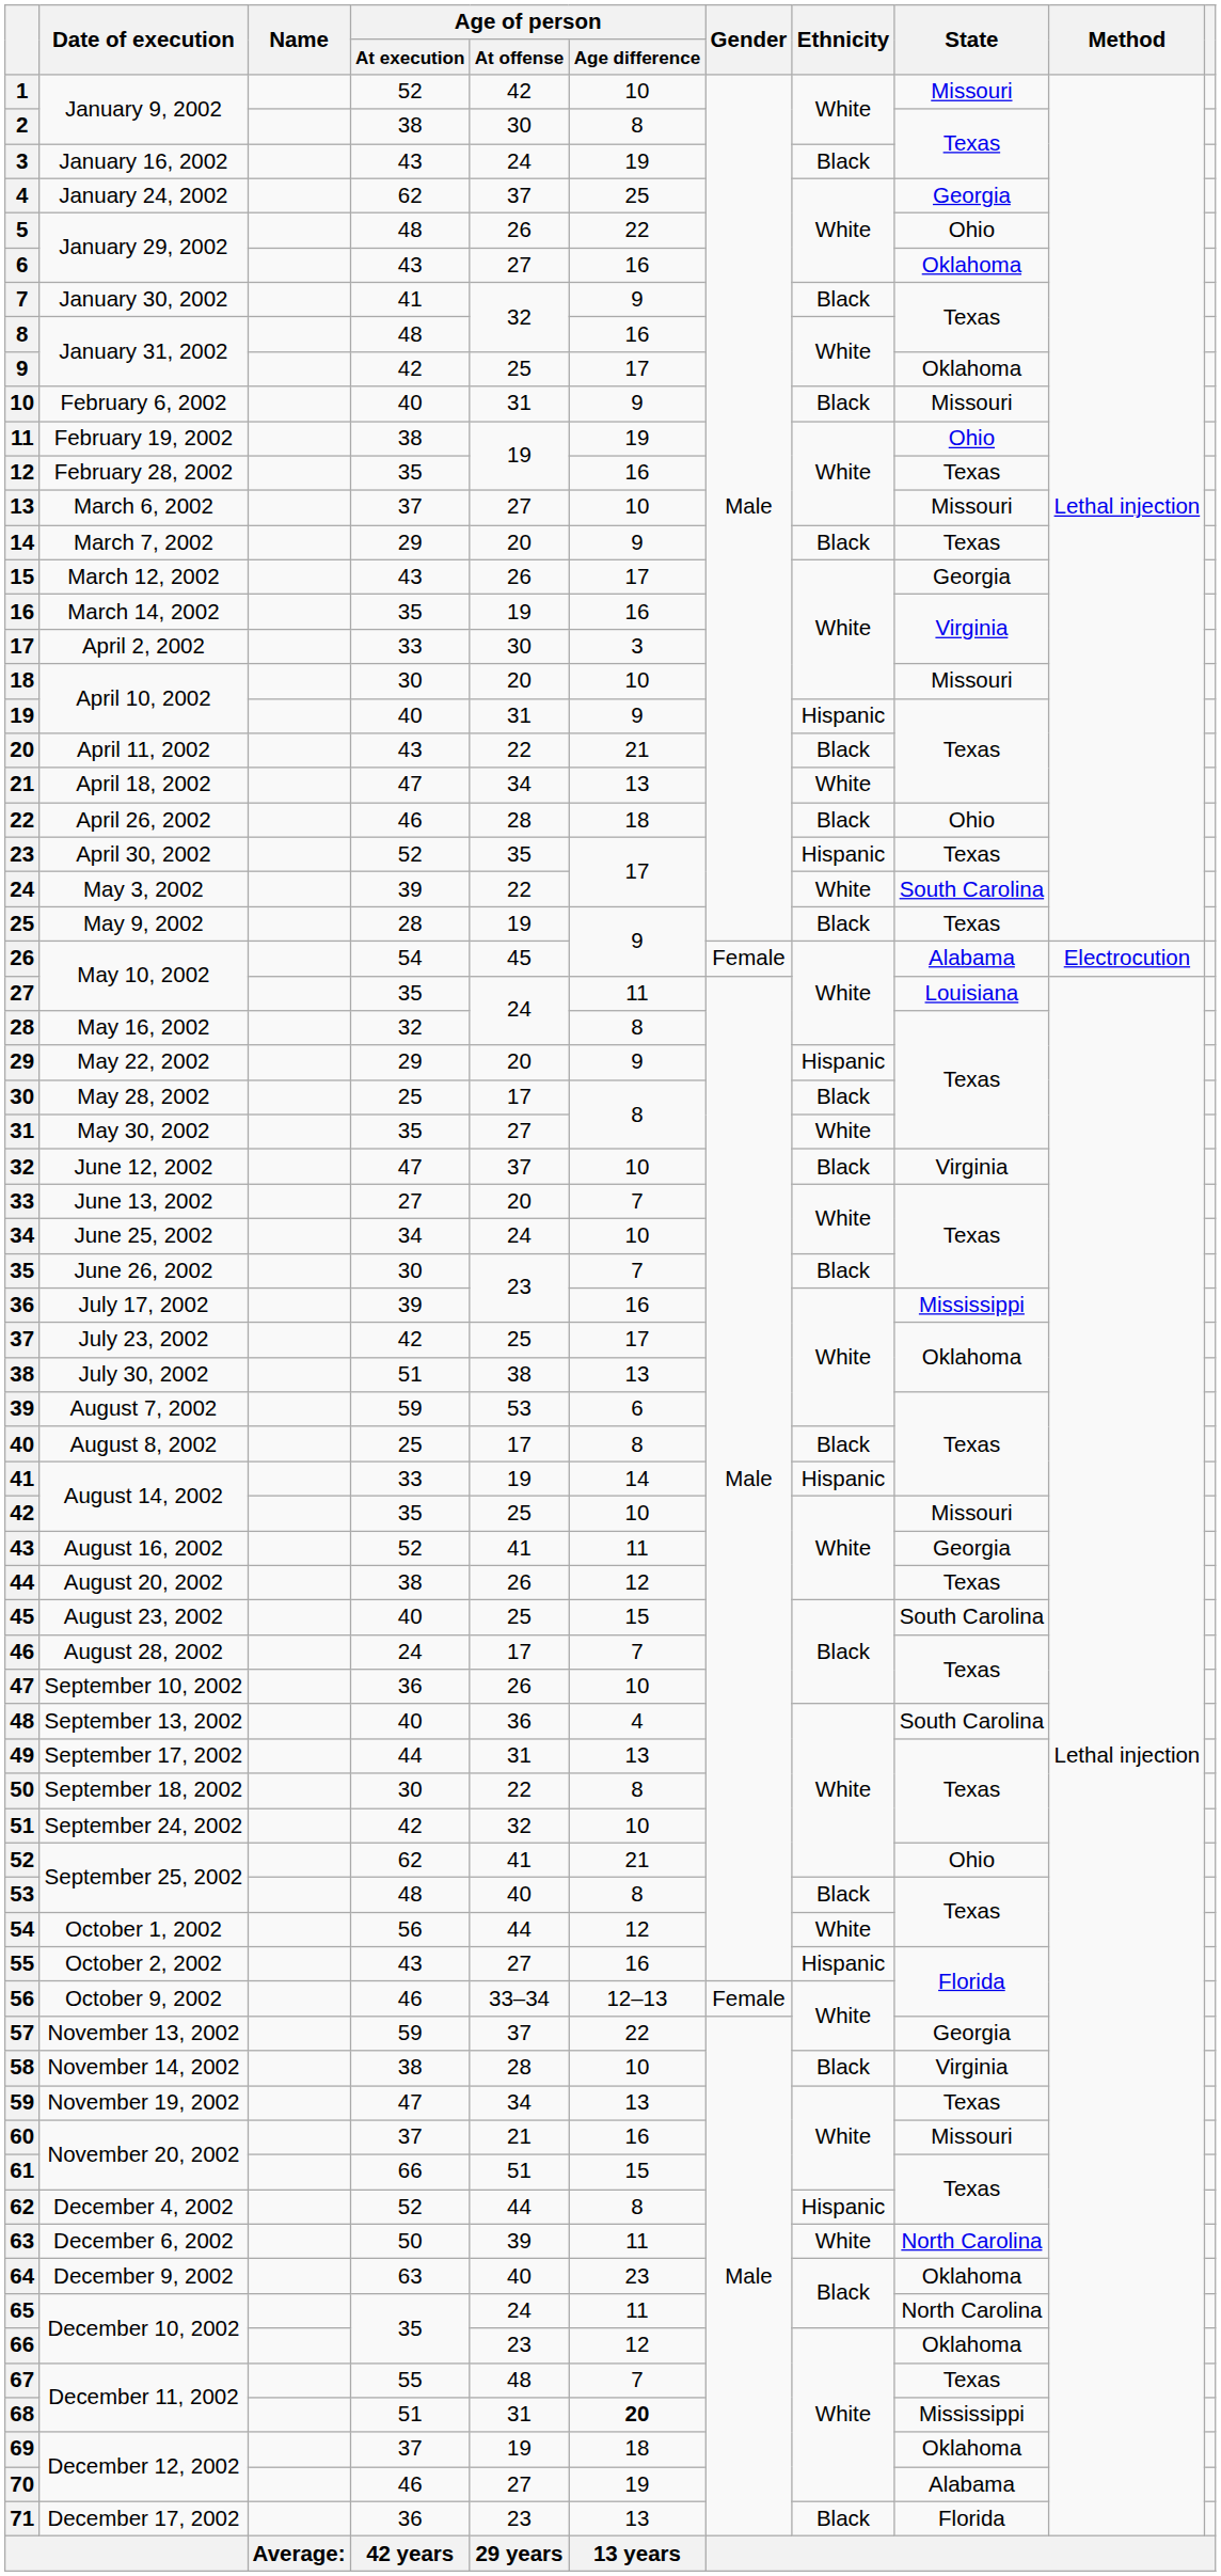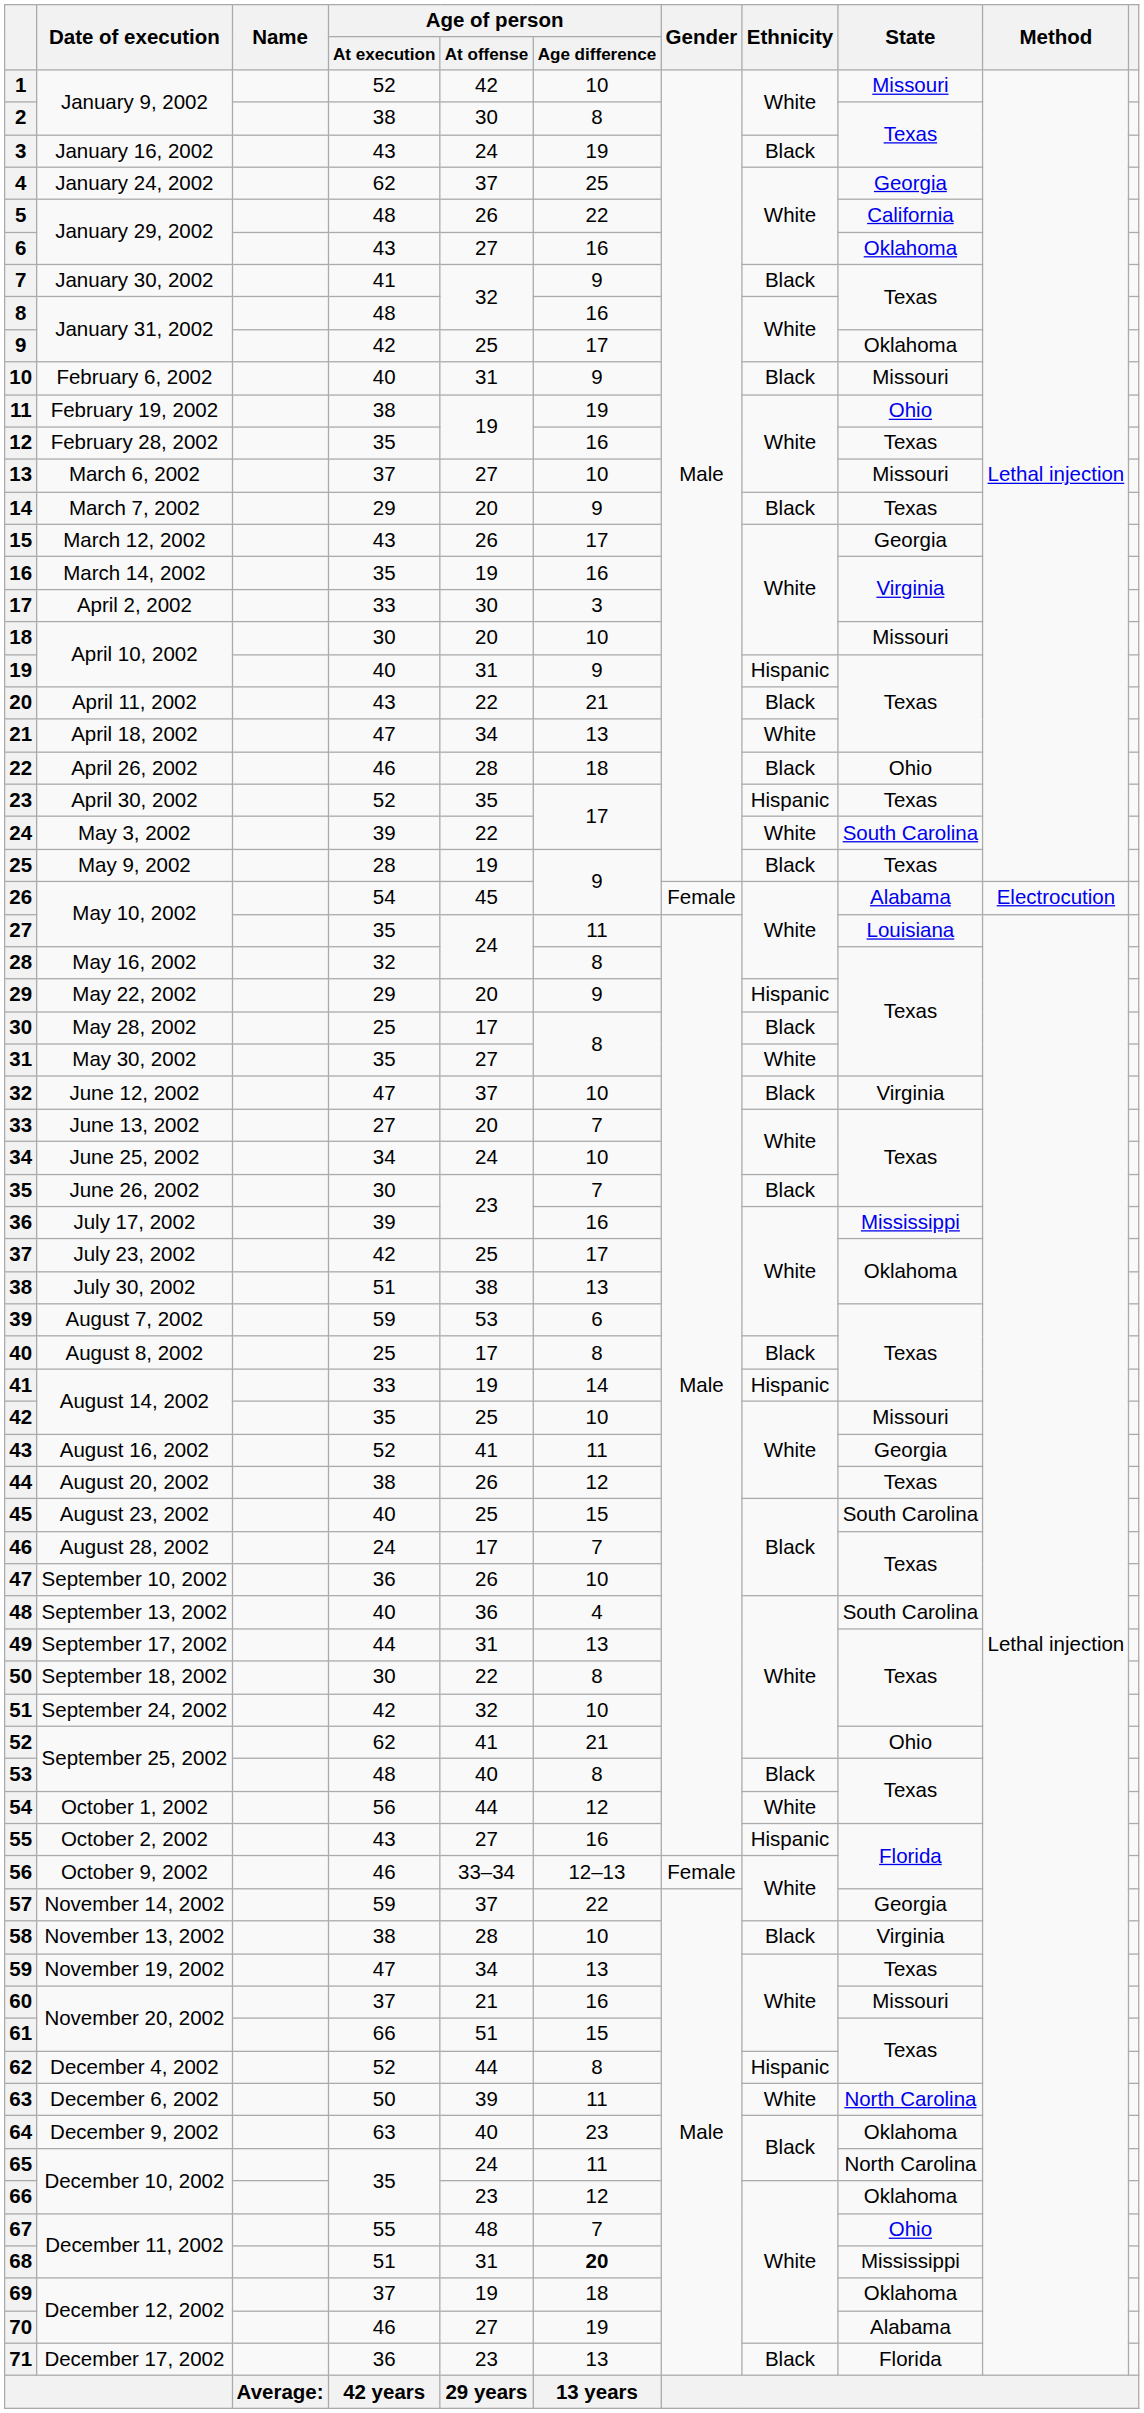5 | State: Ohio -> California
57 | Date of execution: November 13, 2002 -> November 14, 2002
58 | Date of execution: November 14, 2002 -> November 13, 2002
67 | State: Texas -> Ohio
